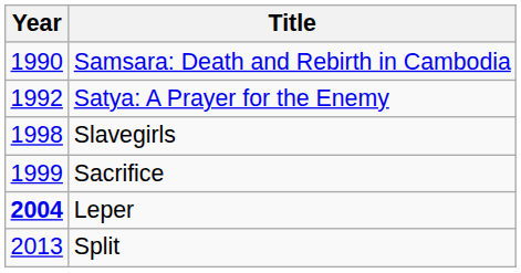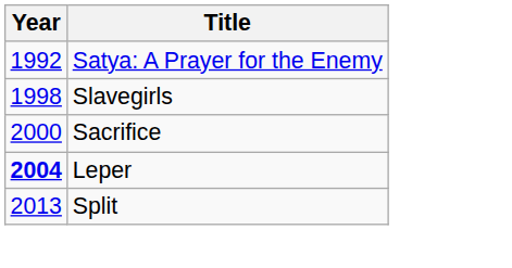- row: 1990 | Samsara: Death and Rebirth in Cambodia
Sacrifice | Year: 1999 -> 2000
